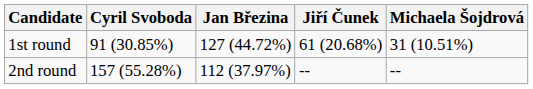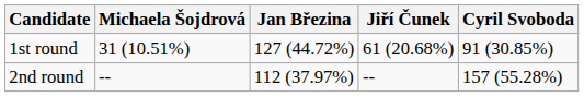columns swapped: Cyril Svoboda <-> Michaela Šojdrová
